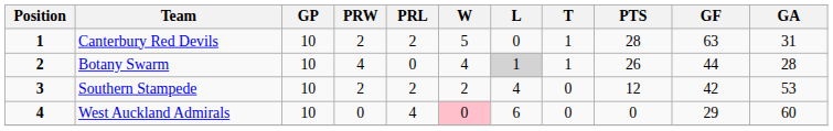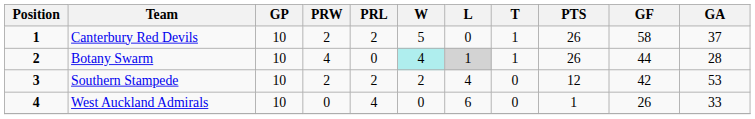Canterbury Red Devils | PTS: 28 -> 26
Canterbury Red Devils | GF: 63 -> 58
Canterbury Red Devils | GA: 31 -> 37
Botany Swarm | W: no background -> paleturquoise background
West Auckland Admirals | W: pink background -> no background
West Auckland Admirals | PTS: 0 -> 1
West Auckland Admirals | GF: 29 -> 26
West Auckland Admirals | GA: 60 -> 33
